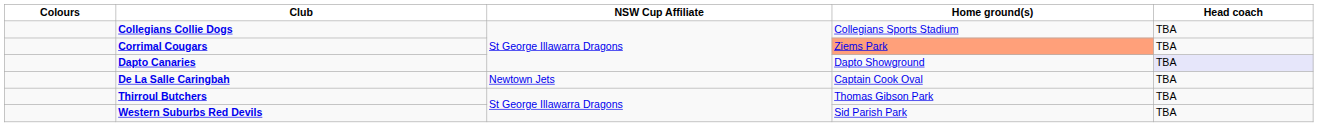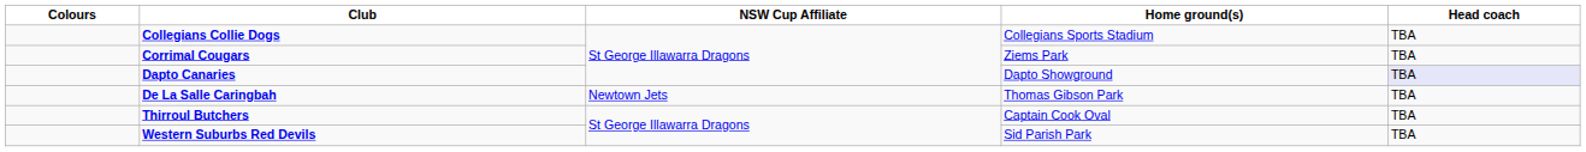Corrimal Cougars | Home ground(s): lightsalmon background -> no background
De La Salle Caringbah | Home ground(s): Captain Cook Oval -> Thomas Gibson Park
Thirroul Butchers | Home ground(s): Thomas Gibson Park -> Captain Cook Oval
